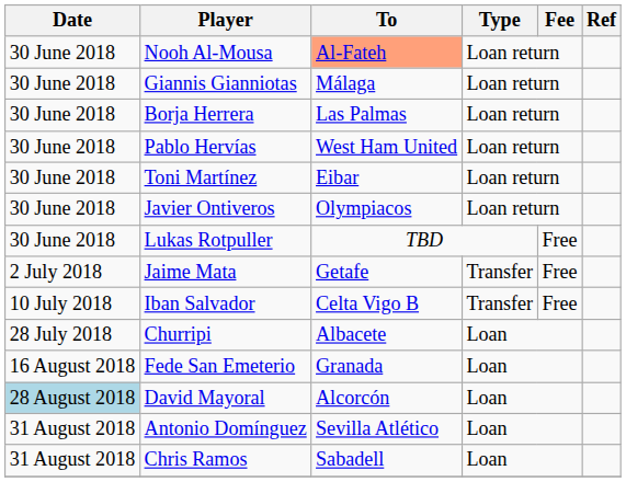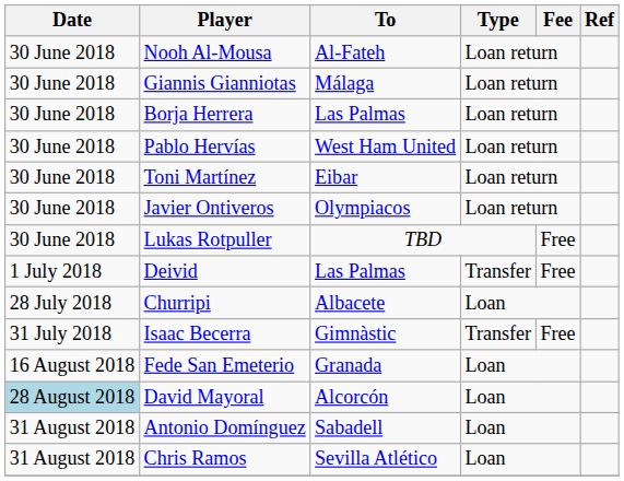Nooh Al-Mousa | To: lightsalmon background -> no background
+ row: 1 July 2018 | Deivid | Las Palmas | Transfer | Free
- row: 2 July 2018 | Jaime Mata | Getafe | Transfer | Free
- row: 10 July 2018 | Iban Salvador | Celta Vigo B | Transfer | Free
+ row: 31 July 2018 | Isaac Becerra | Gimnàstic | Transfer | Free
Antonio Domínguez | To: Sevilla Atlético -> Sabadell
Chris Ramos | To: Sabadell -> Sevilla Atlético
